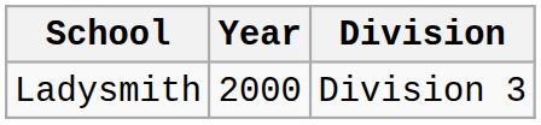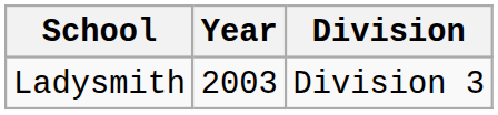Ladysmith | Year: 2000 -> 2003
